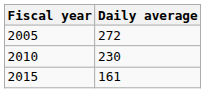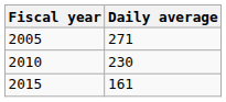2005 | Daily average: 272 -> 271
